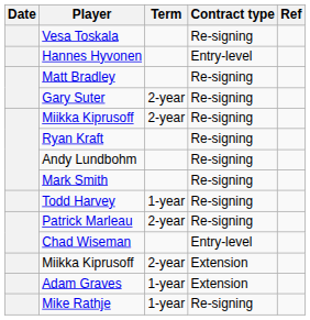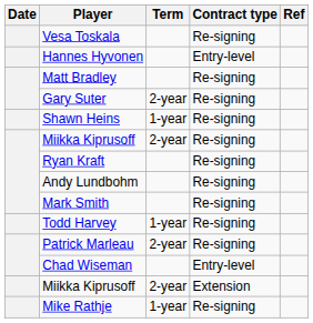+ row: Shawn Heins | 1-year | Re-signing
- row: Adam Graves | 1-year | Extension
